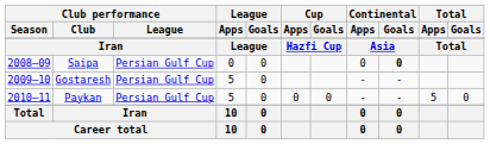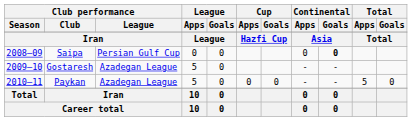Gostaresh | Club performance / League: Persian Gulf Cup -> Azadegan League
Paykan | Club performance / League: Persian Gulf Cup -> Azadegan League
